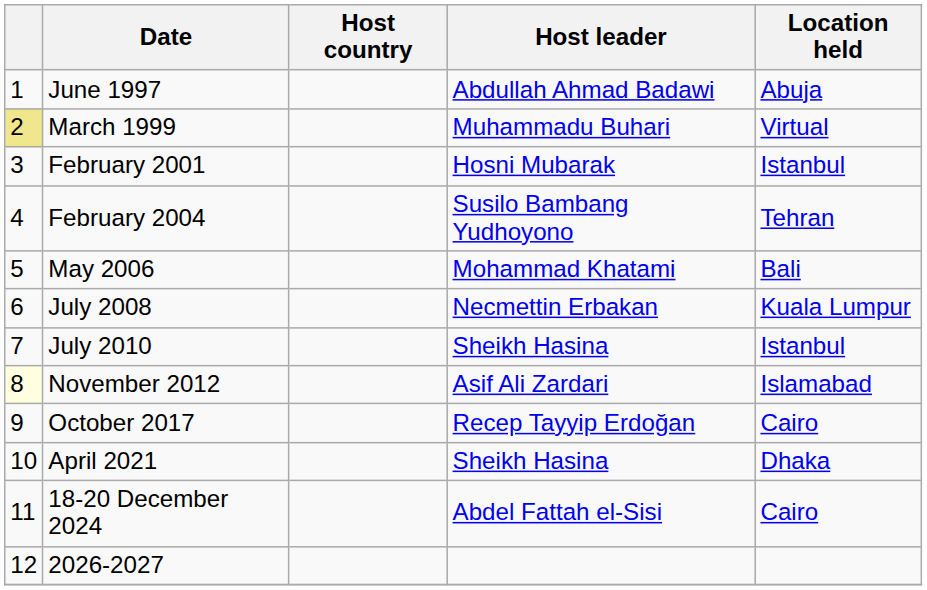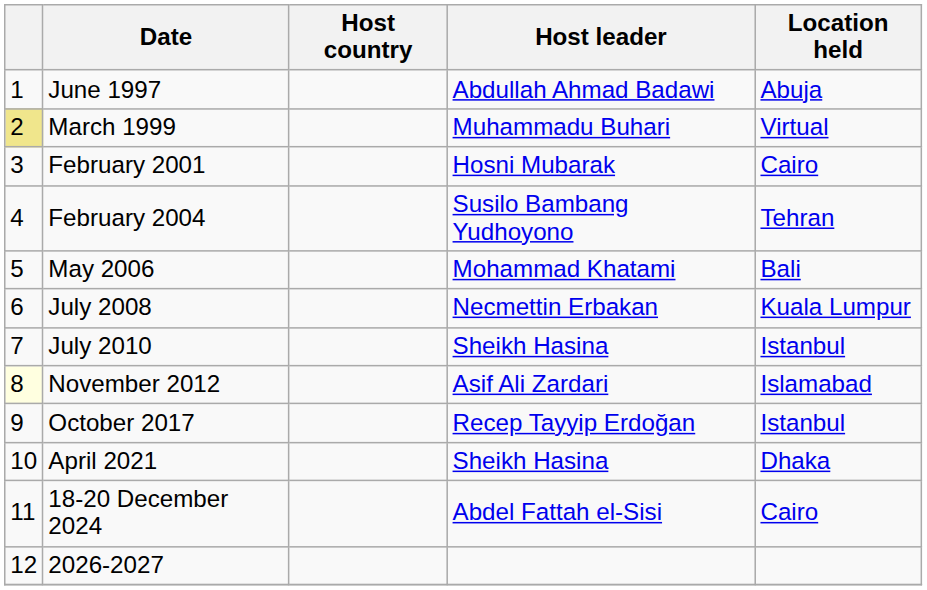February 2001 | Location held: Istanbul -> Cairo
October 2017 | Location held: Cairo -> Istanbul
